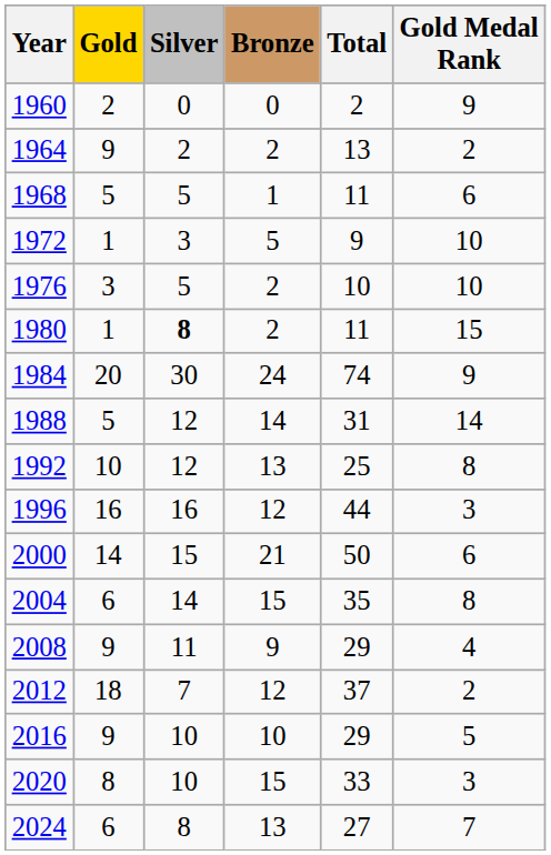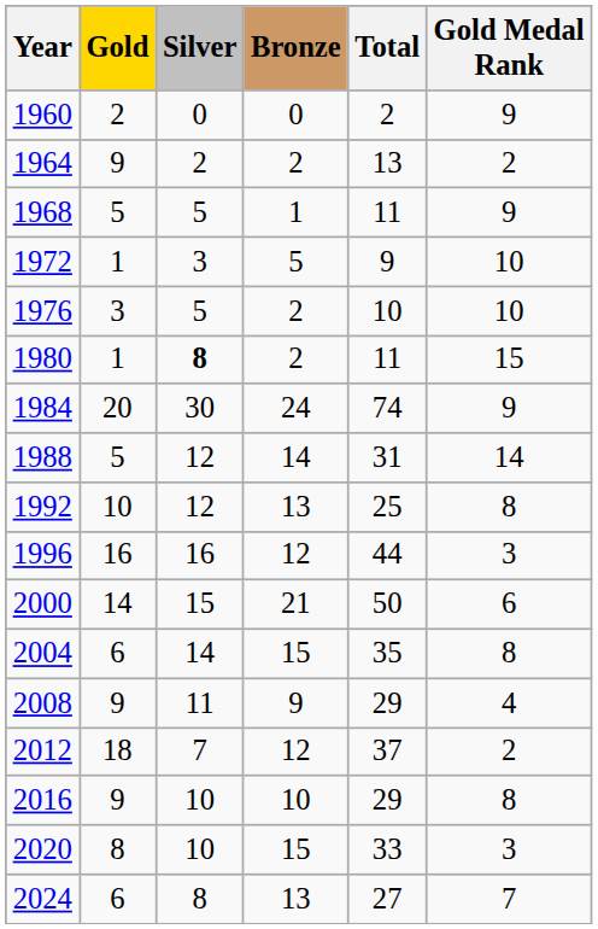1968 | Gold Medal Rank: 6 -> 9
2016 | Gold Medal Rank: 5 -> 8
